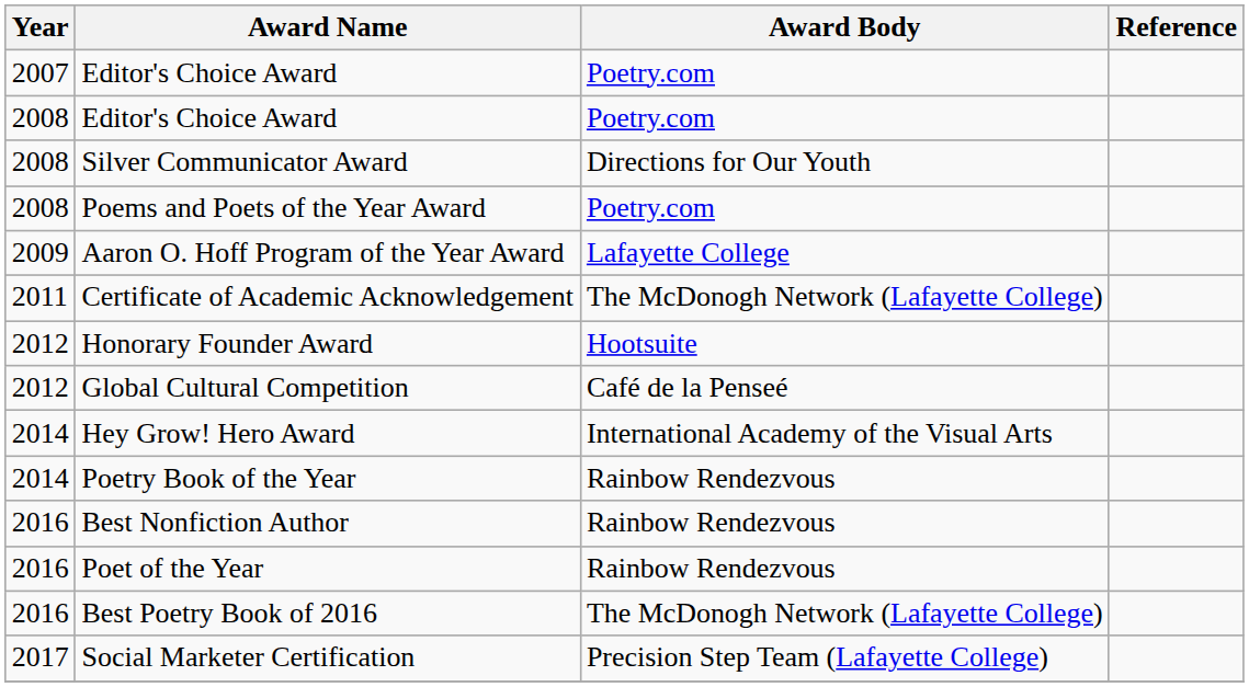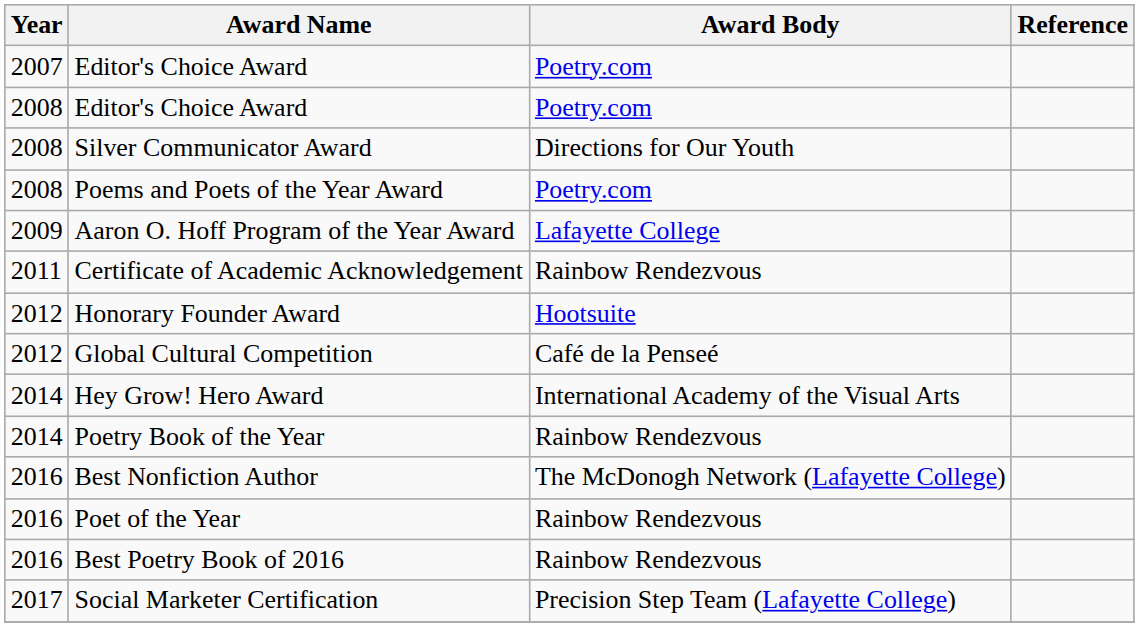Certificate of Academic Acknowledgement | Award Body: The McDonogh Network (Lafayette College) -> Rainbow Rendezvous
Best Nonfiction Author | Award Body: Rainbow Rendezvous -> The McDonogh Network (Lafayette College)
Best Poetry Book of 2016 | Award Body: The McDonogh Network (Lafayette College) -> Rainbow Rendezvous
